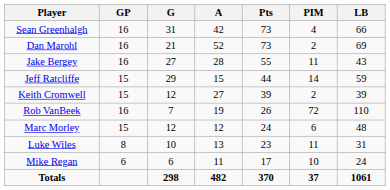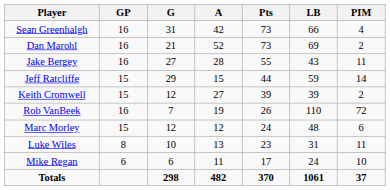columns swapped: LB <-> PIM
